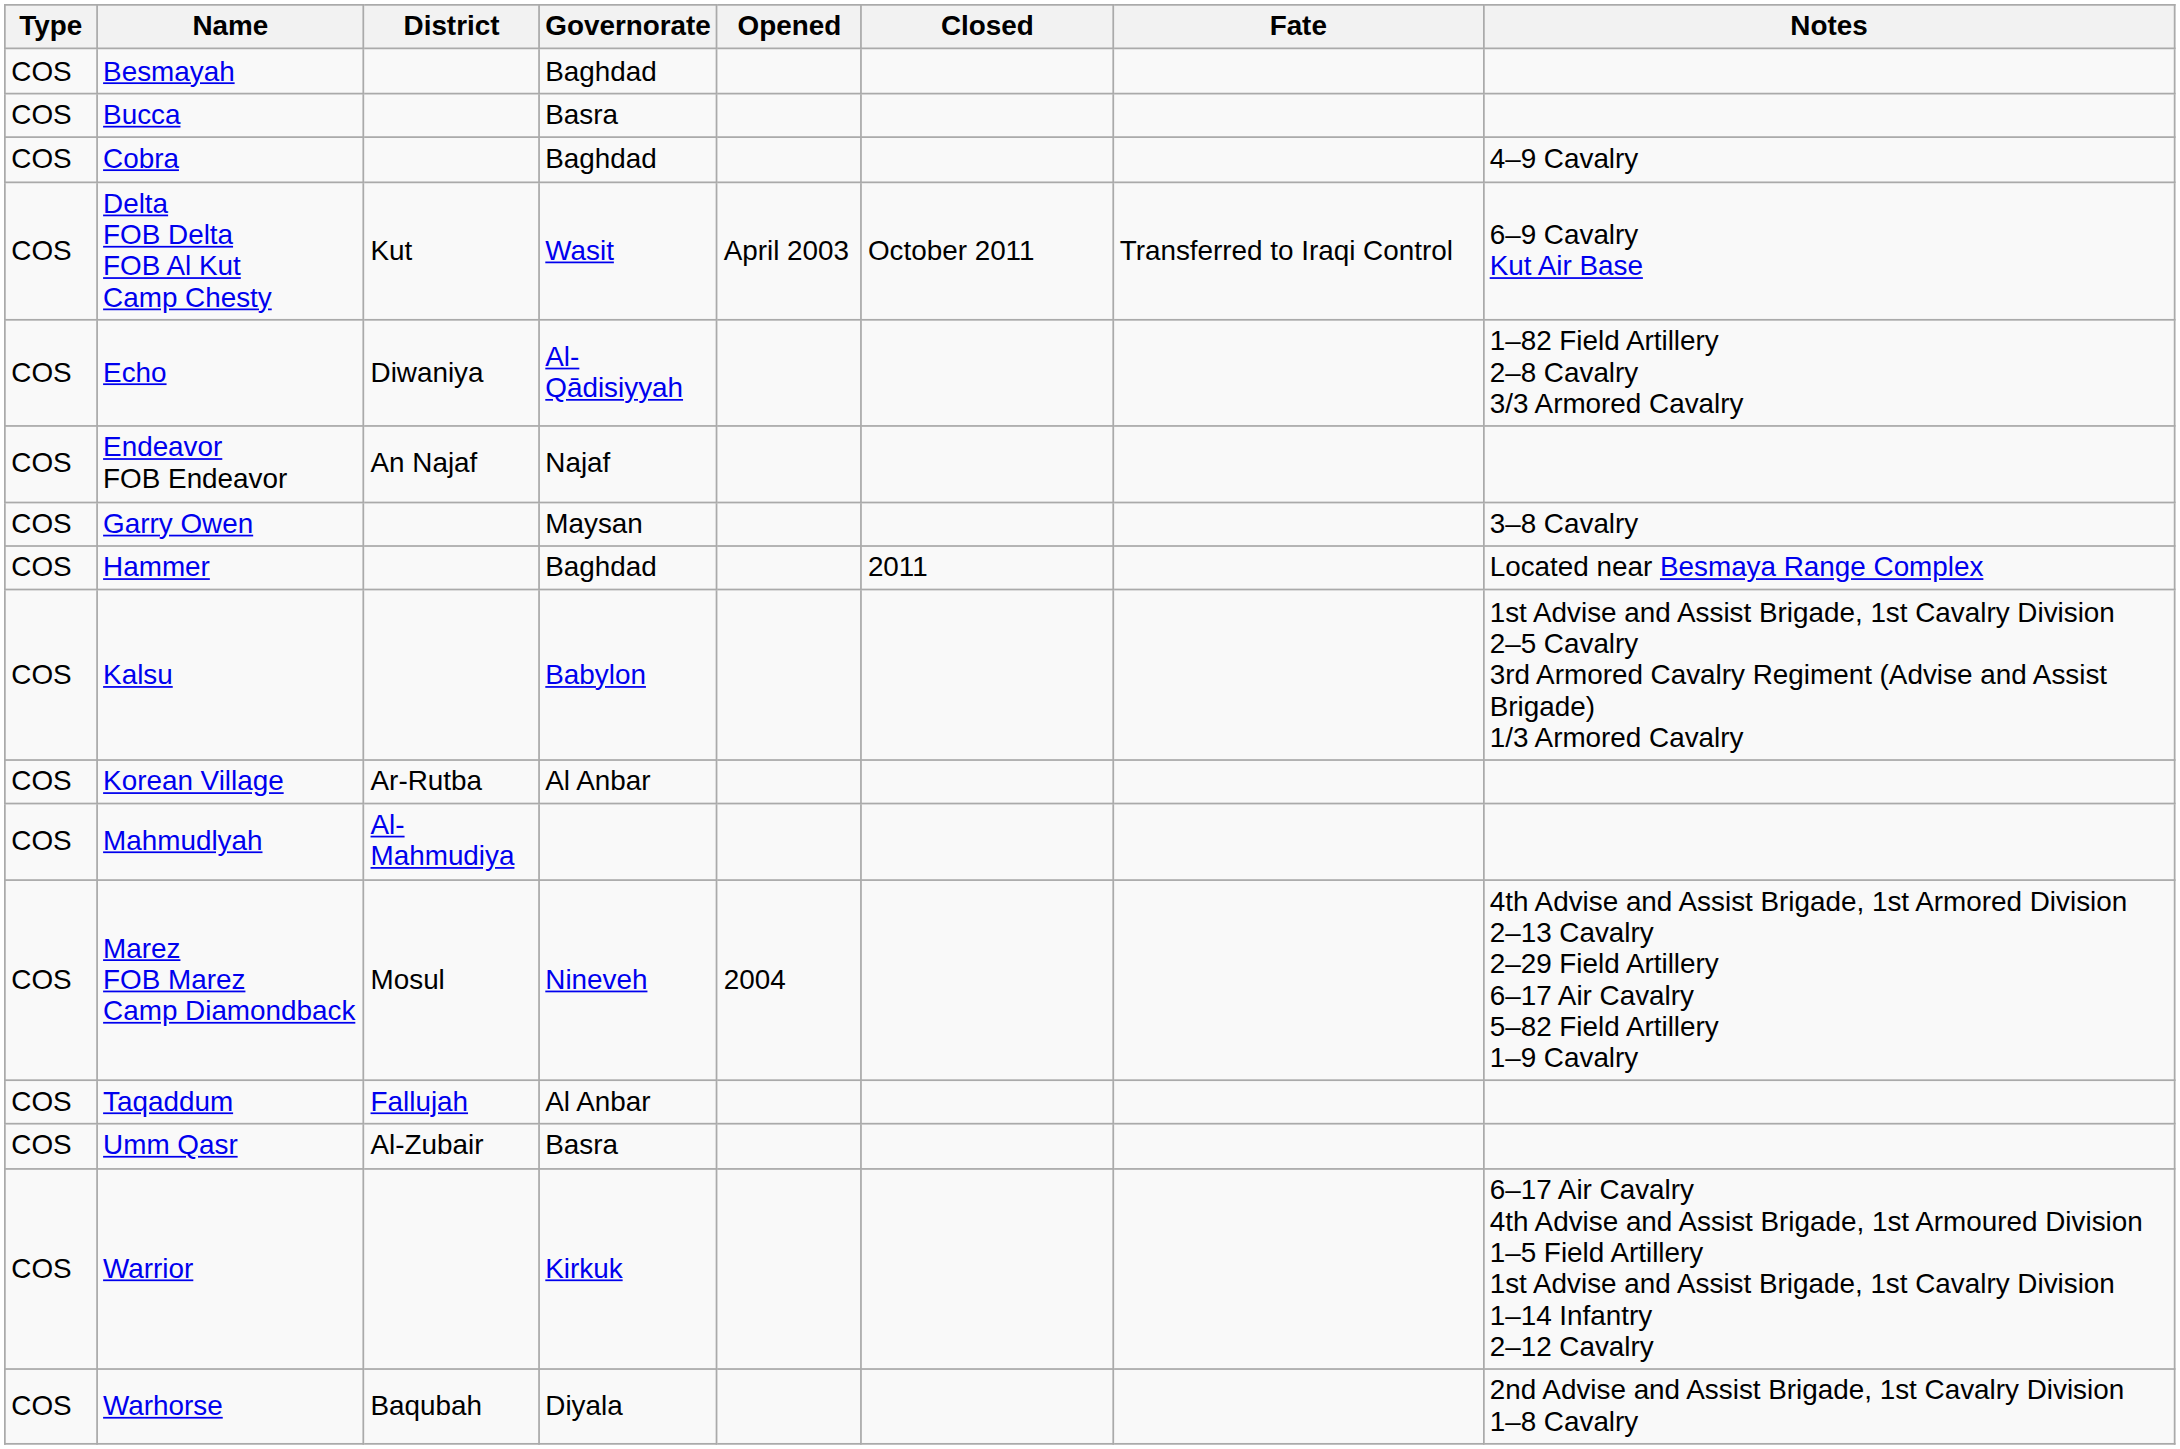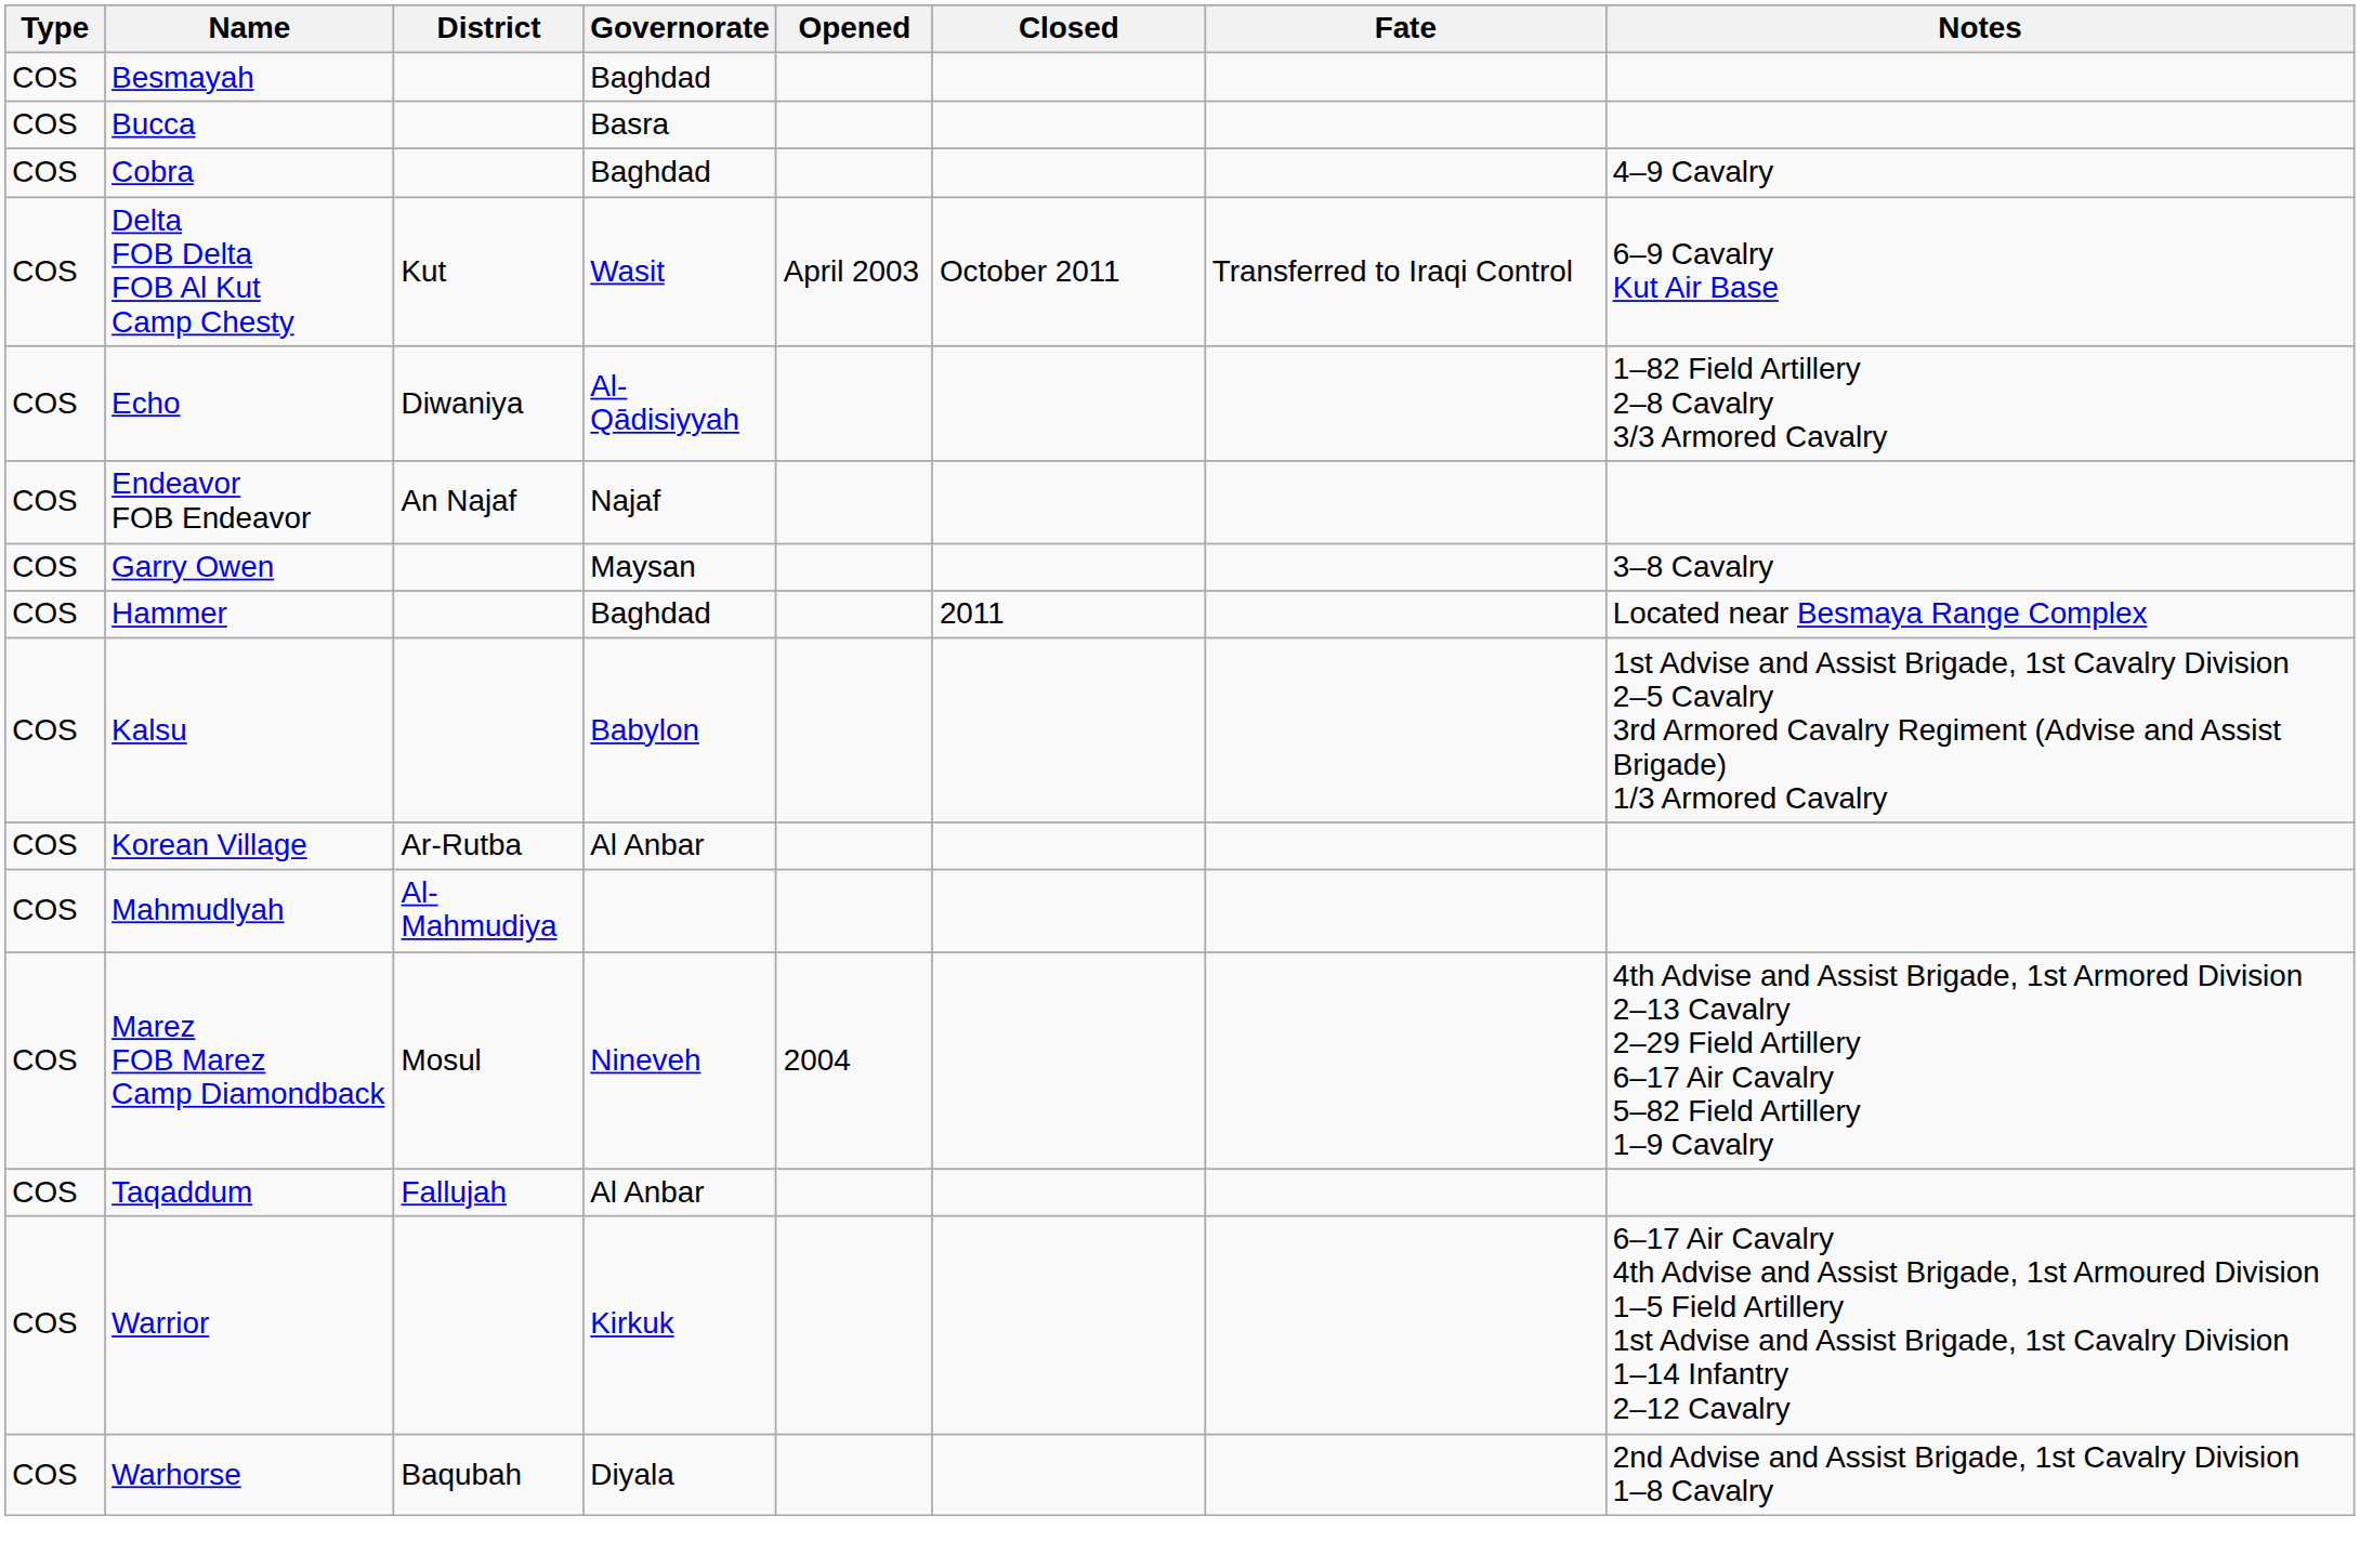- row: COS | Umm Qasr | Al-Zubair | Basra
